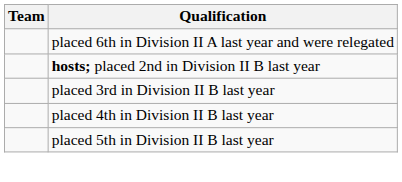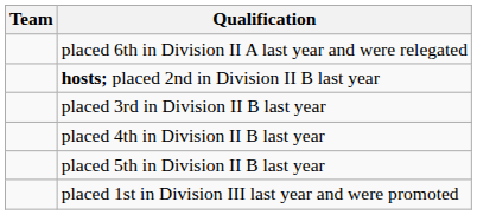+ row: placed 1st in Division III last year and were promoted
